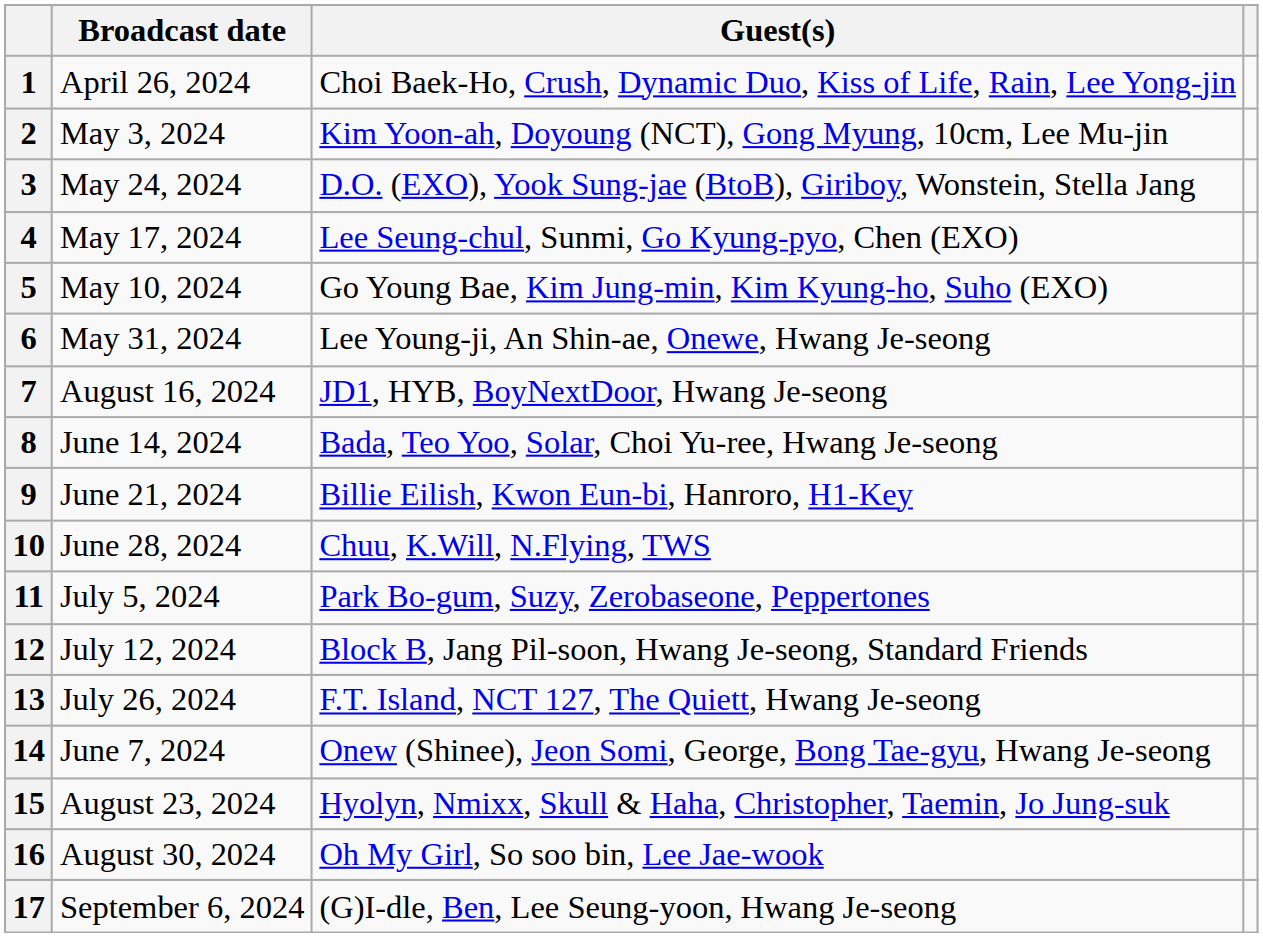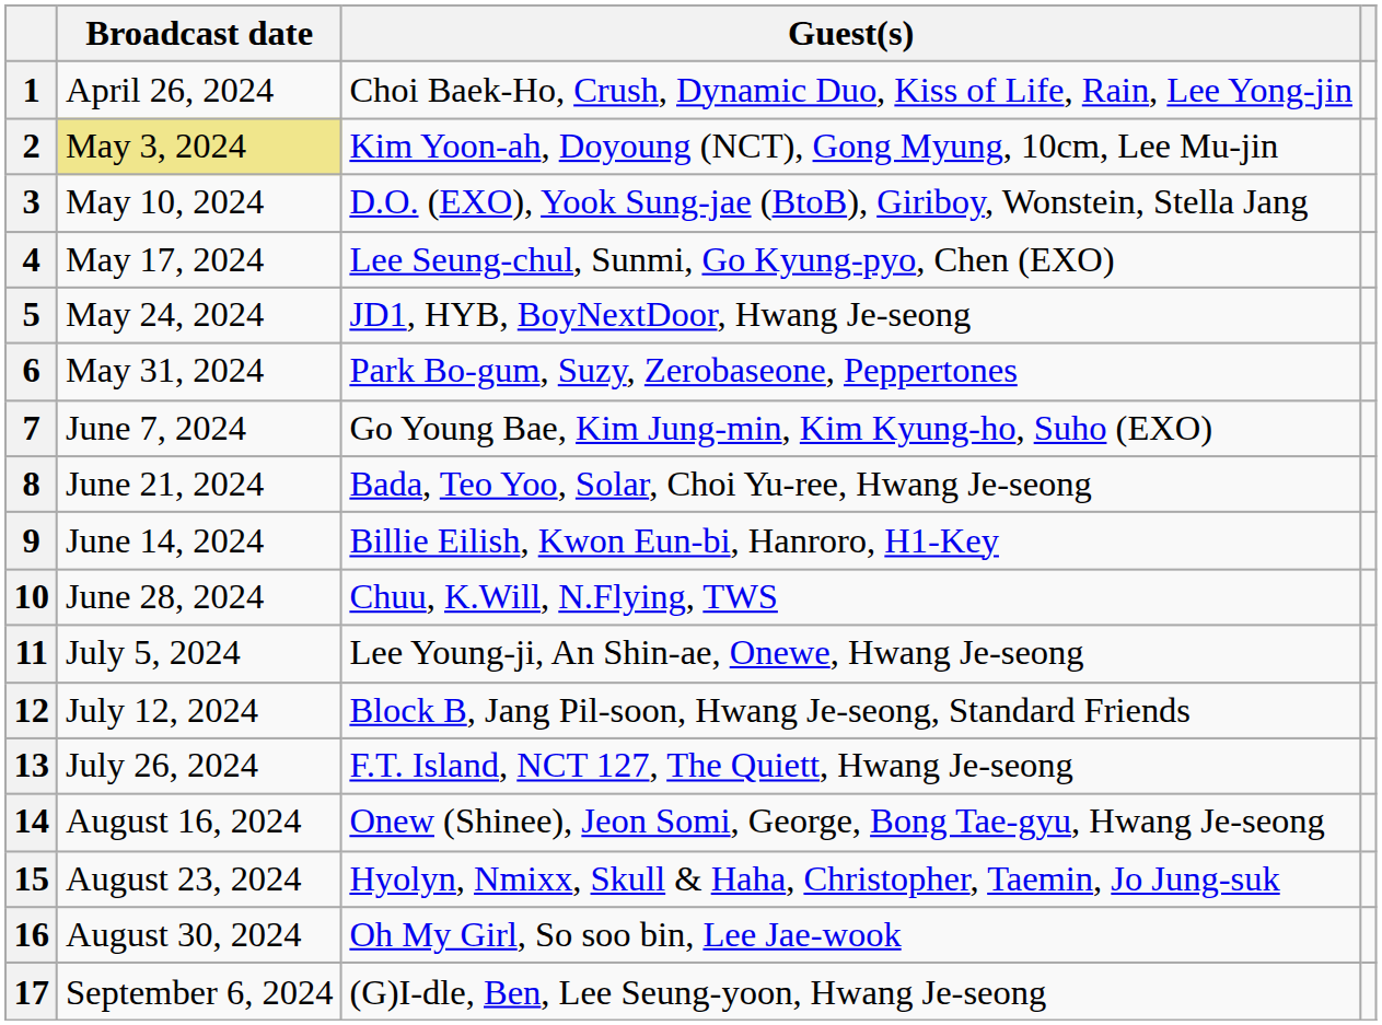2 | Broadcast date: no background -> khaki background
3 | Broadcast date: May 24, 2024 -> May 10, 2024
5 | Broadcast date: May 10, 2024 -> May 24, 2024
5 | Guest(s): Go Young Bae, Kim Jung-min, Kim Kyung-ho, Suho (EXO) -> JD1, HYB, BoyNextDoor, Hwang Je-seong
6 | Guest(s): Lee Young-ji, An Shin-ae, Onewe, Hwang Je-seong -> Park Bo-gum, Suzy, Zerobaseone, Peppertones
7 | Broadcast date: August 16, 2024 -> June 7, 2024
7 | Guest(s): JD1, HYB, BoyNextDoor, Hwang Je-seong -> Go Young Bae, Kim Jung-min, Kim Kyung-ho, Suho (EXO)
8 | Broadcast date: June 14, 2024 -> June 21, 2024
9 | Broadcast date: June 21, 2024 -> June 14, 2024
11 | Guest(s): Park Bo-gum, Suzy, Zerobaseone, Peppertones -> Lee Young-ji, An Shin-ae, Onewe, Hwang Je-seong
14 | Broadcast date: June 7, 2024 -> August 16, 2024
